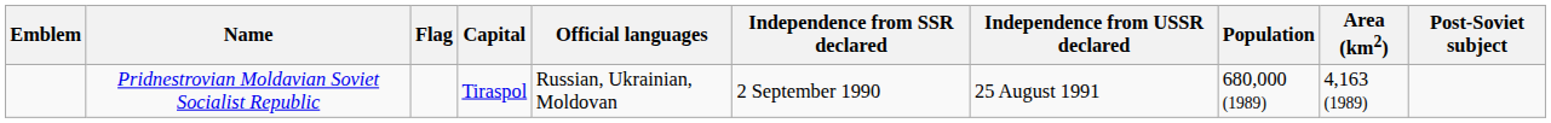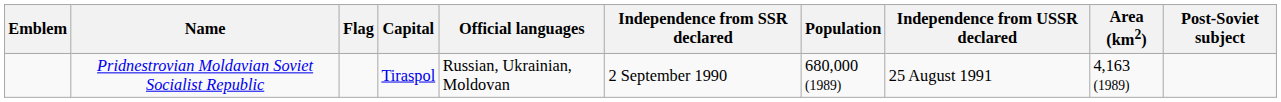columns swapped: Independence from USSR declared <-> Population
